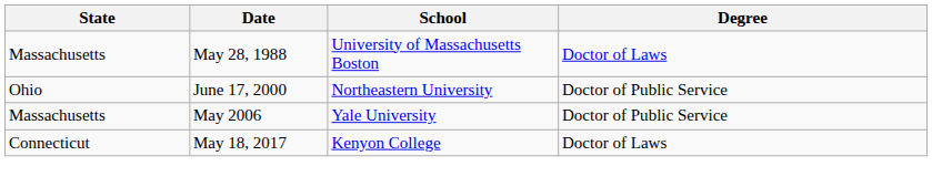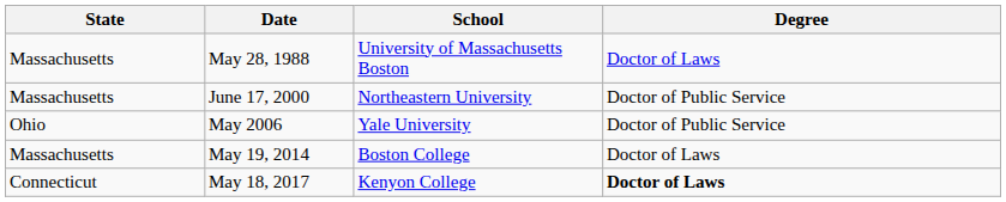June 17, 2000 | State: Ohio -> Massachusetts
May 2006 | State: Massachusetts -> Ohio
+ row: Massachusetts | May 19, 2014 | Boston College | Doctor of Laws
May 18, 2017 | Degree: normal -> bold
